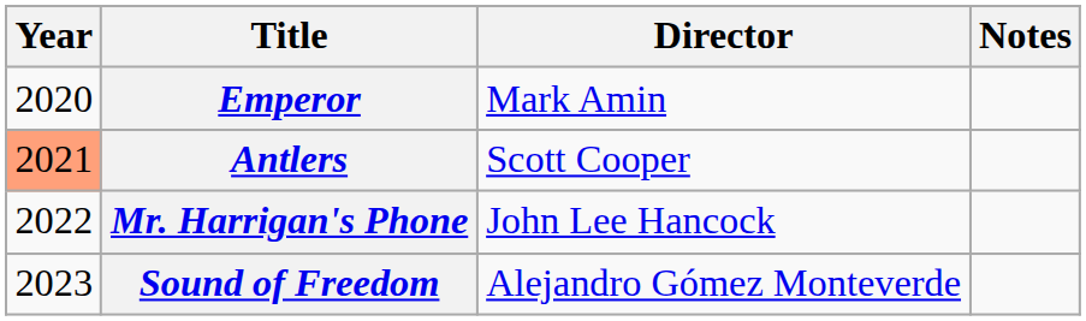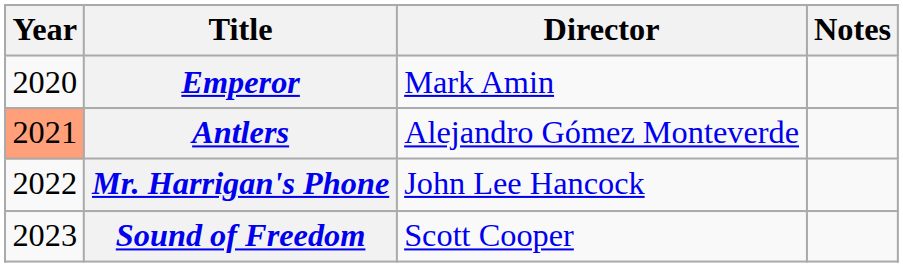Antlers | Director: Scott Cooper -> Alejandro Gómez Monteverde
Sound of Freedom | Director: Alejandro Gómez Monteverde -> Scott Cooper
